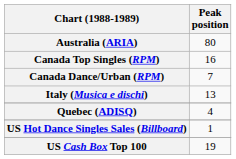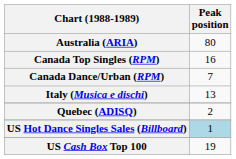Quebec (ADISQ) | Peak position: 4 -> 2
US Hot Dance Singles Sales (Billboard) | Peak position: no background -> lightblue background
